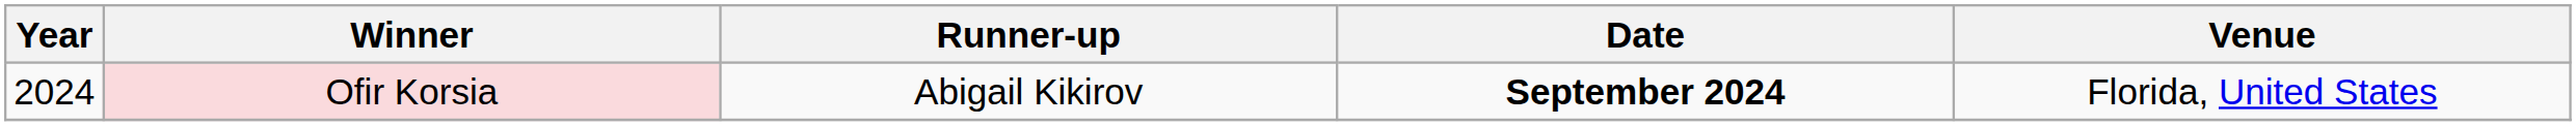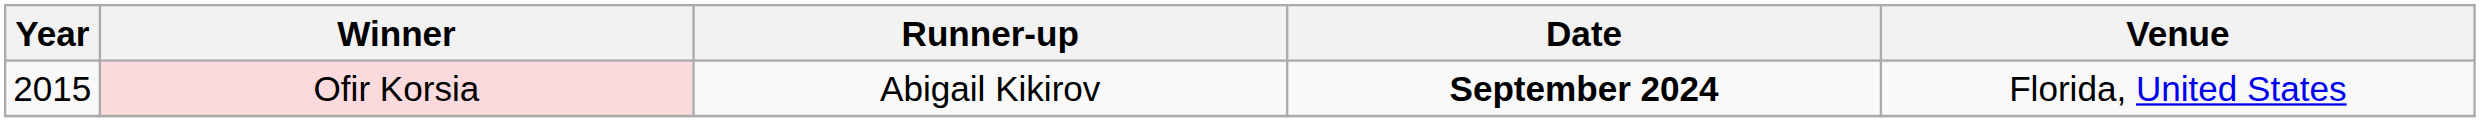Ofir Korsia | Year: 2024 -> 2015
